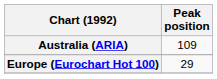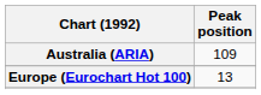Europe (Eurochart Hot 100) | Peak position: 29 -> 13
